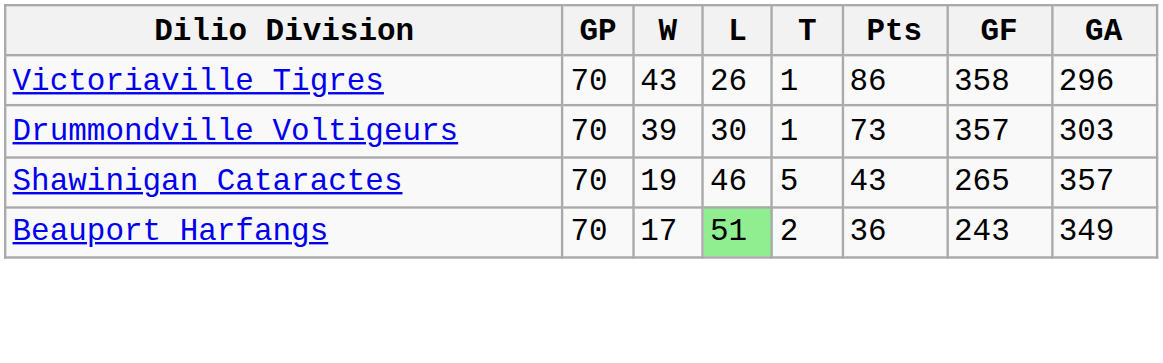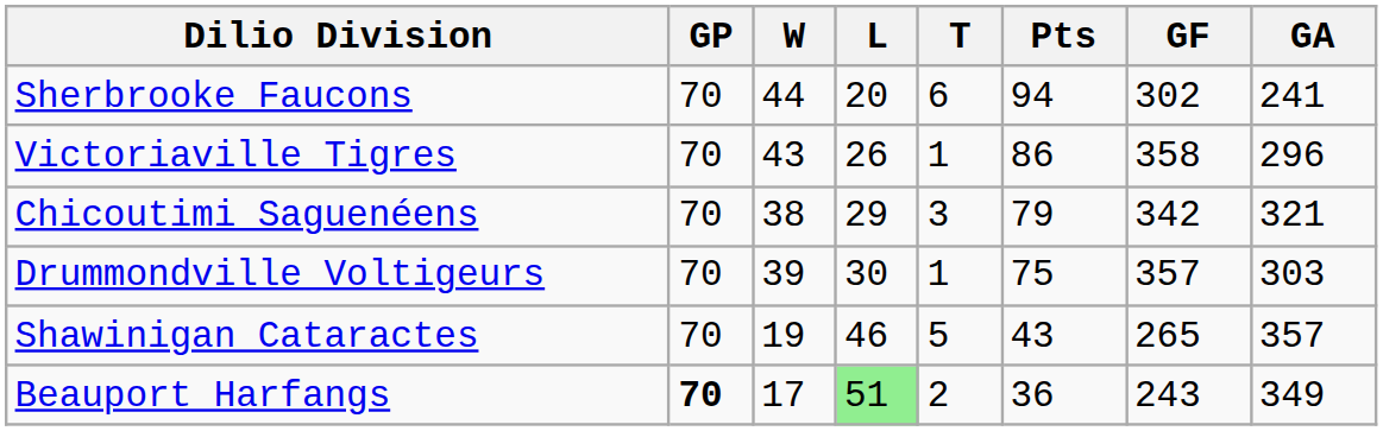+ row: Sherbrooke Faucons | 70 | 44 | 20 | 6 | 94 | 302 | 241
+ row: Chicoutimi Saguenéens | 70 | 38 | 29 | 3 | 79 | 342 | 321
Drummondville Voltigeurs | Pts: 73 -> 75
Beauport Harfangs | GP: normal -> bold
